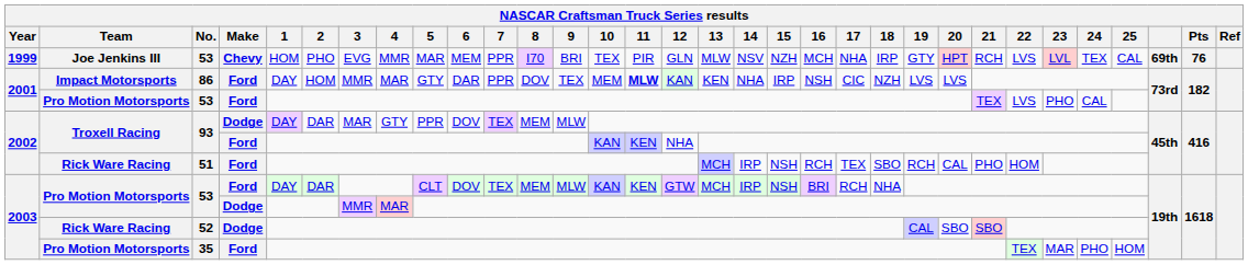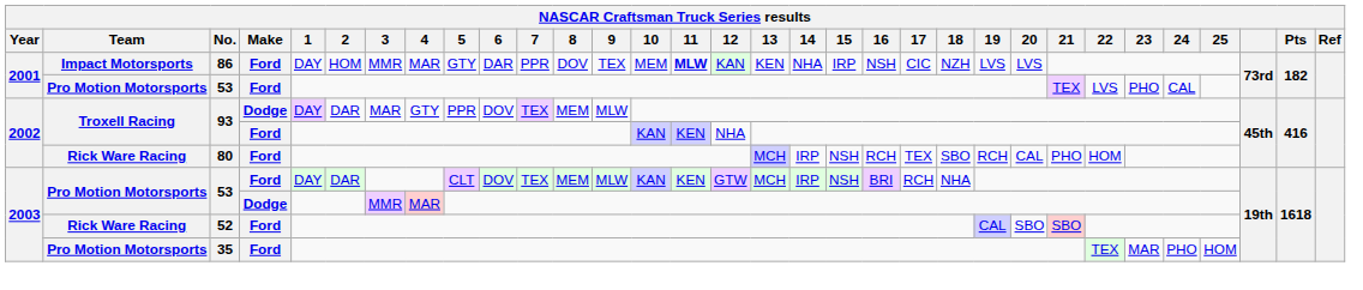- row: 1999 | Joe Jenkins III | 53 | Chevy | HOM | PHO | EVG | MMR | MAR | MEM | PPR | I70 | BRI | TEX | PIR | GLN | MLW | NSV | NZH | MCH | NHA | IRP | GTY | HPT | RCH | LVS | LVL | TEX | CAL | 69th | 76
2002 / Rick Ware Racing | No.: 51 -> 80
2003 / Rick Ware Racing | Make: Dodge -> Ford
